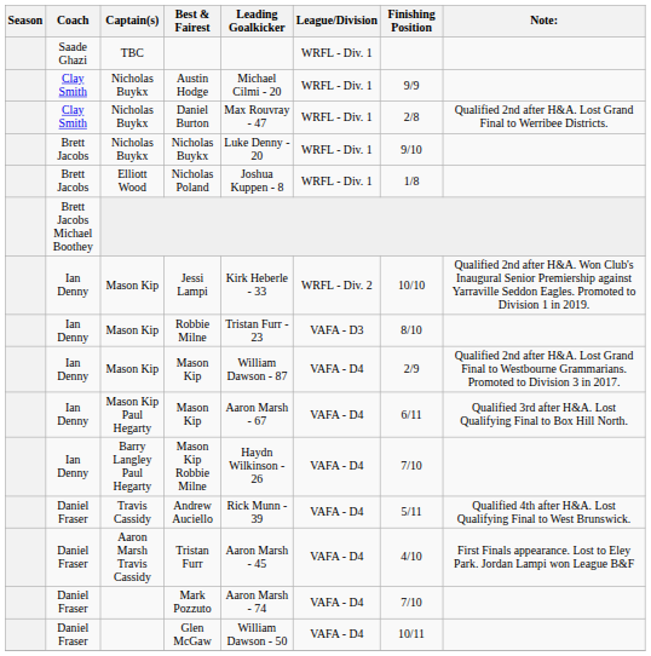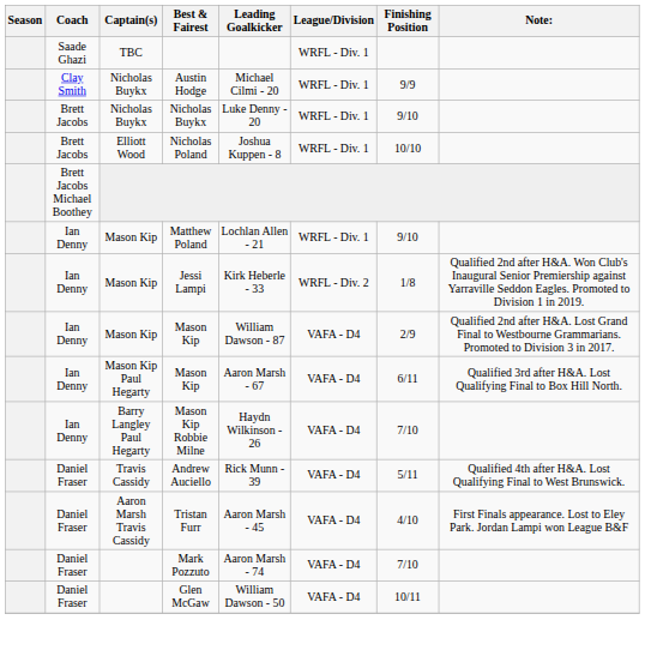- row: Clay Smith | Nicholas Buykx | Daniel Burton | Max Rouvray - 47 | WRFL - Div. 1 | 2/8 | Qualified 2nd after H&A. Lost Grand Final to Werribee Districts.
Nicholas Poland | Finishing Position: 1/8 -> 10/10
+ row: Ian Denny | Mason Kip | Matthew Poland | Lochlan Allen - 21 | WRFL - Div. 1 | 9/10
Jessi Lampi | Finishing Position: 10/10 -> 1/8
- row: Ian Denny | Mason Kip | Robbie Milne | Tristan Furr - 23 | VAFA - D3 | 8/10
